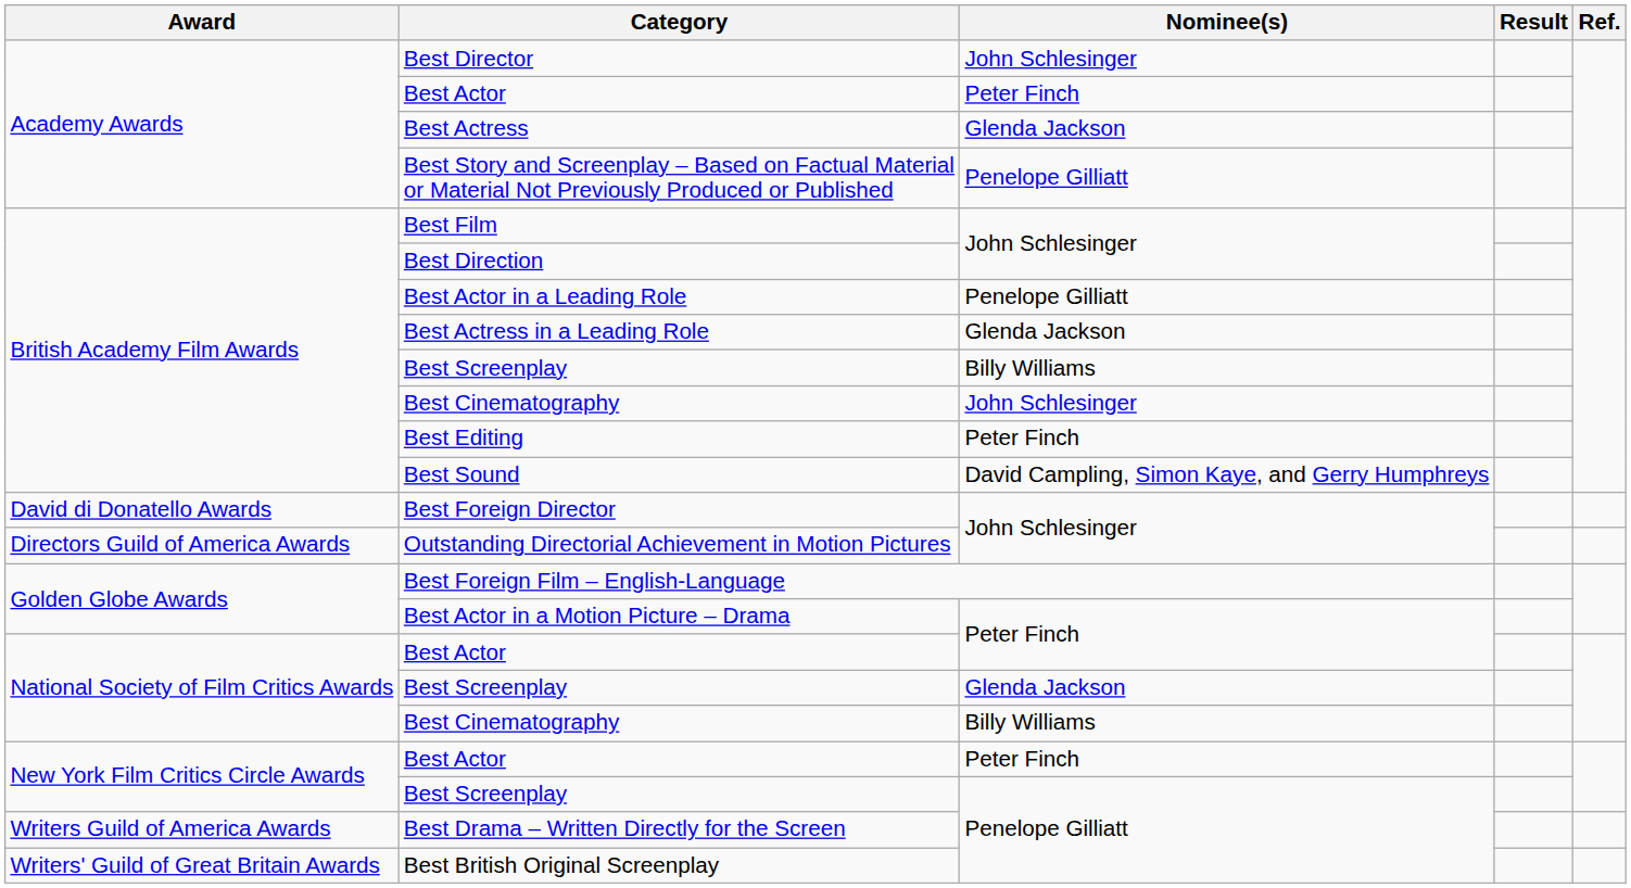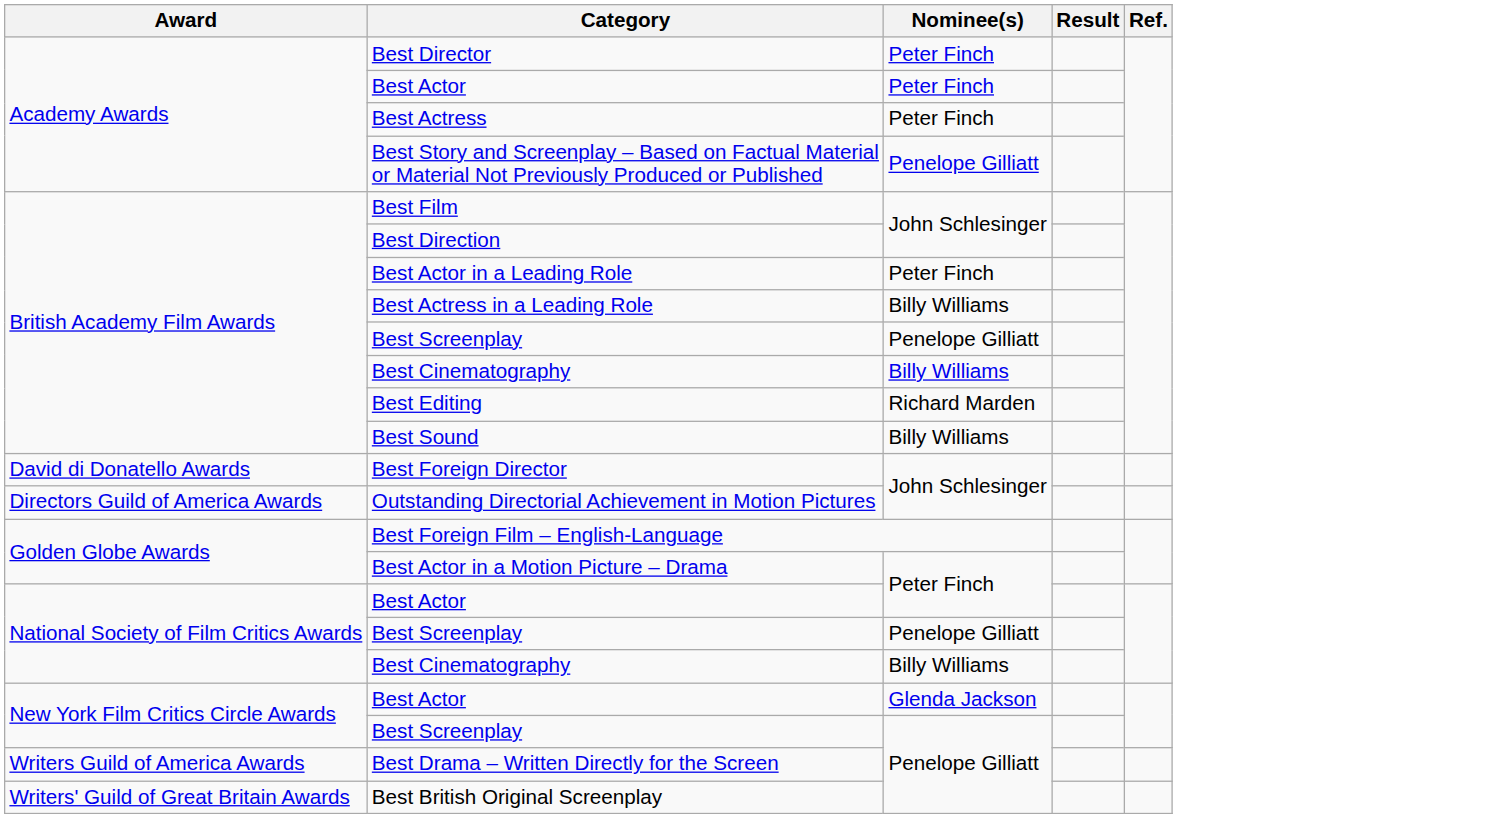Best Director | Nominee(s): John Schlesinger -> Peter Finch
Best Actress | Nominee(s): Glenda Jackson -> Peter Finch
Best Actor in a Leading Role | Nominee(s): Penelope Gilliatt -> Peter Finch
Best Actress in a Leading Role | Nominee(s): Glenda Jackson -> Billy Williams
British Academy Film Awards / Best Screenplay | Nominee(s): Billy Williams -> Penelope Gilliatt
British Academy Film Awards / Best Cinematography | Nominee(s): John Schlesinger -> Billy Williams
Best Editing | Nominee(s): Peter Finch -> Richard Marden
Best Sound | Nominee(s): David Campling, Simon Kaye, and Gerry Humphreys -> Billy Williams
National Society of Film Critics Awards / Best Screenplay | Nominee(s): Glenda Jackson -> Penelope Gilliatt
New York Film Critics Circle Awards / Best Actor | Nominee(s): Peter Finch -> Glenda Jackson
